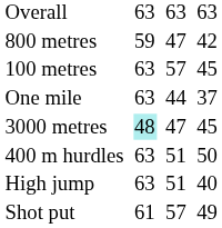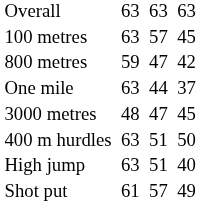rows swapped: 100 metres <-> 800 metres
3000 metres | column 3: paleturquoise background -> no background
